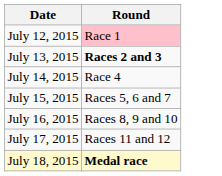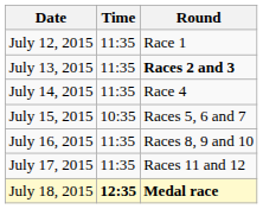+ column: Time | 11:35 | 11:35 | 11:35 | 10:35 | 11:35 | 11:35 | 12:35
July 12, 2015 | Round: pink background -> no background
